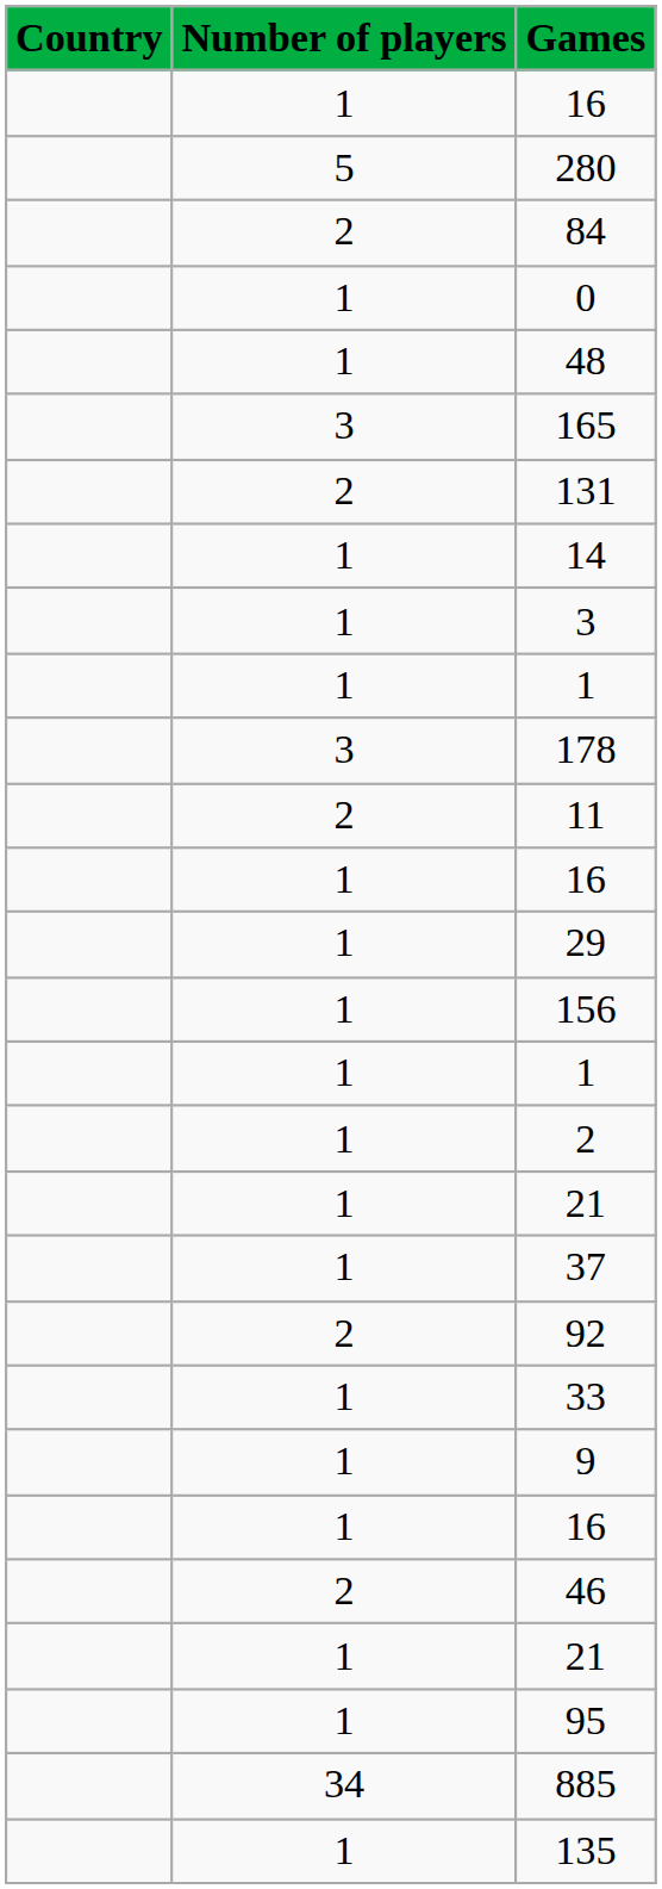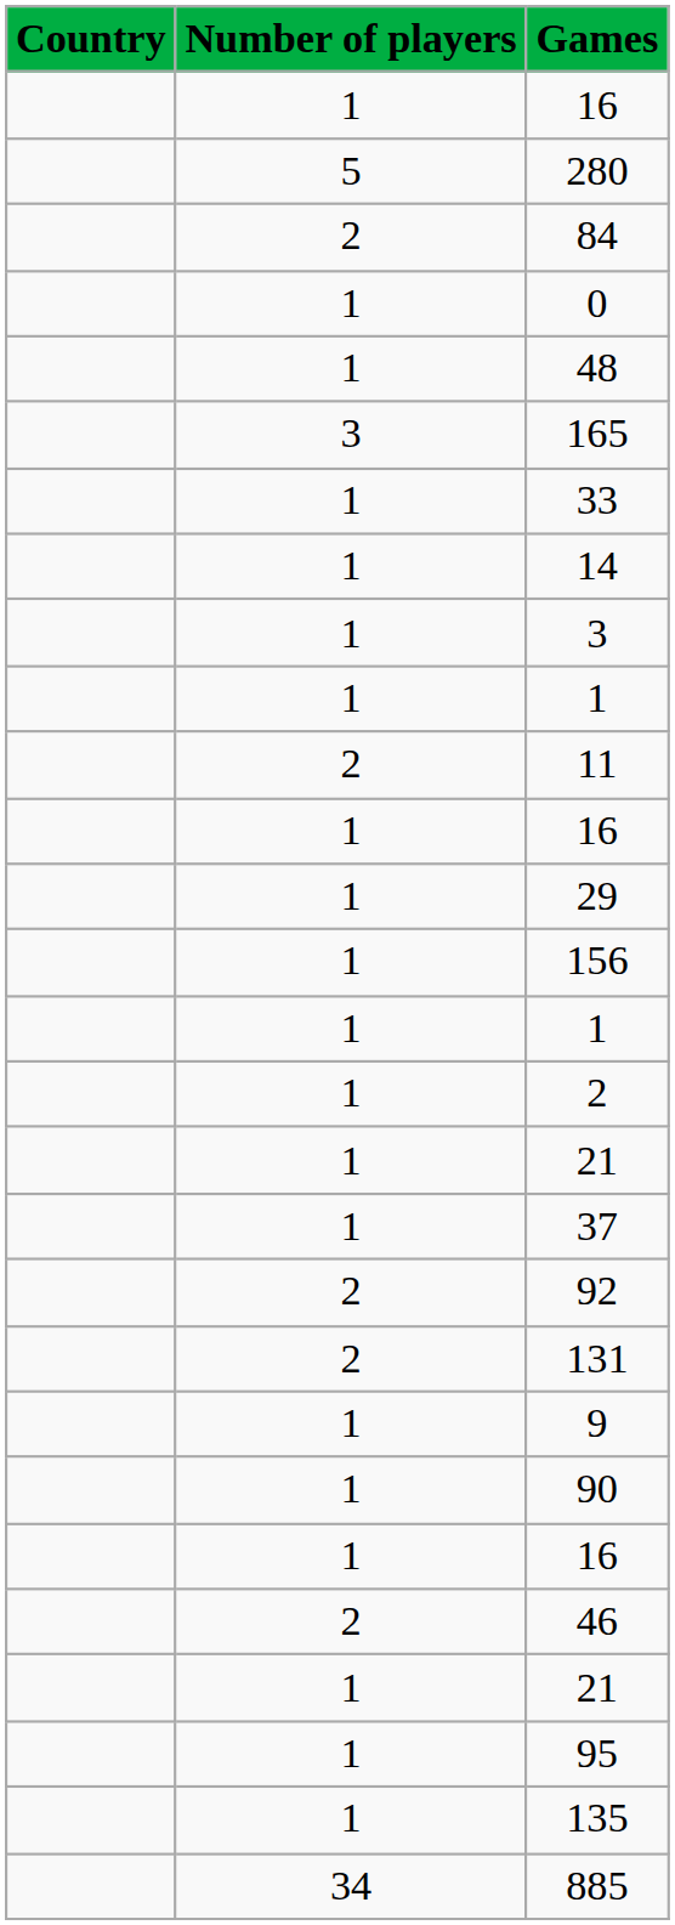rows swapped: 131 <-> 33
- row: 3 | 178
+ row: 1 | 90
rows swapped: 885 <-> 135
